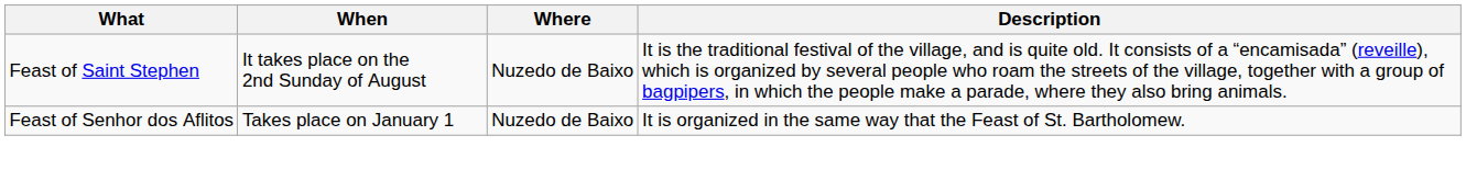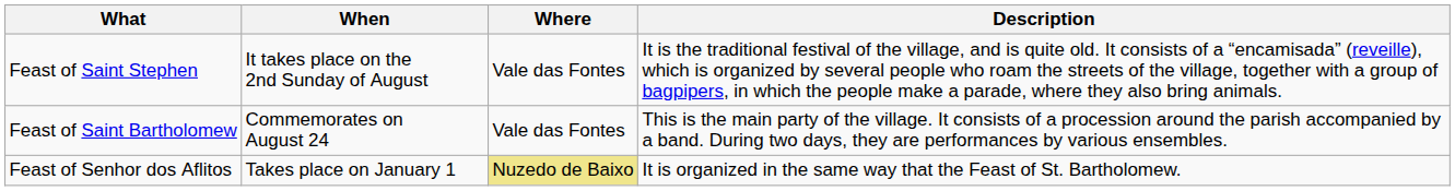Feast of Saint Stephen | Where: Nuzedo de Baixo -> Vale das Fontes
+ row: Feast of Saint Bartholomew | Commemorates on August 24 | Vale das Fontes | This is the main party of the village. It consists of a procession around the parish accompanied by a band. During two days, they are performances by various ensembles.
Feast of Senhor dos Aflitos | Where: no background -> khaki background
